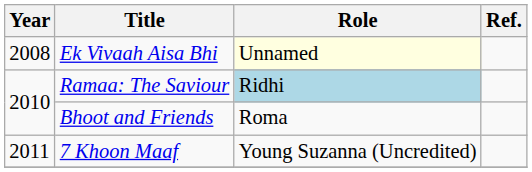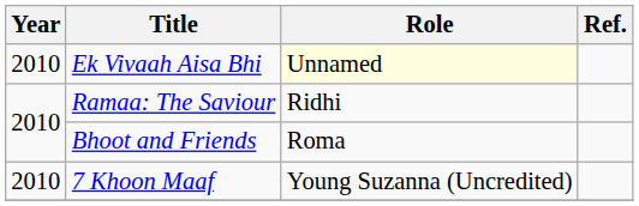Ek Vivaah Aisa Bhi | Year: 2008 -> 2010
Ramaa: The Saviour | Role: lightblue background -> no background
7 Khoon Maaf | Year: 2011 -> 2010
